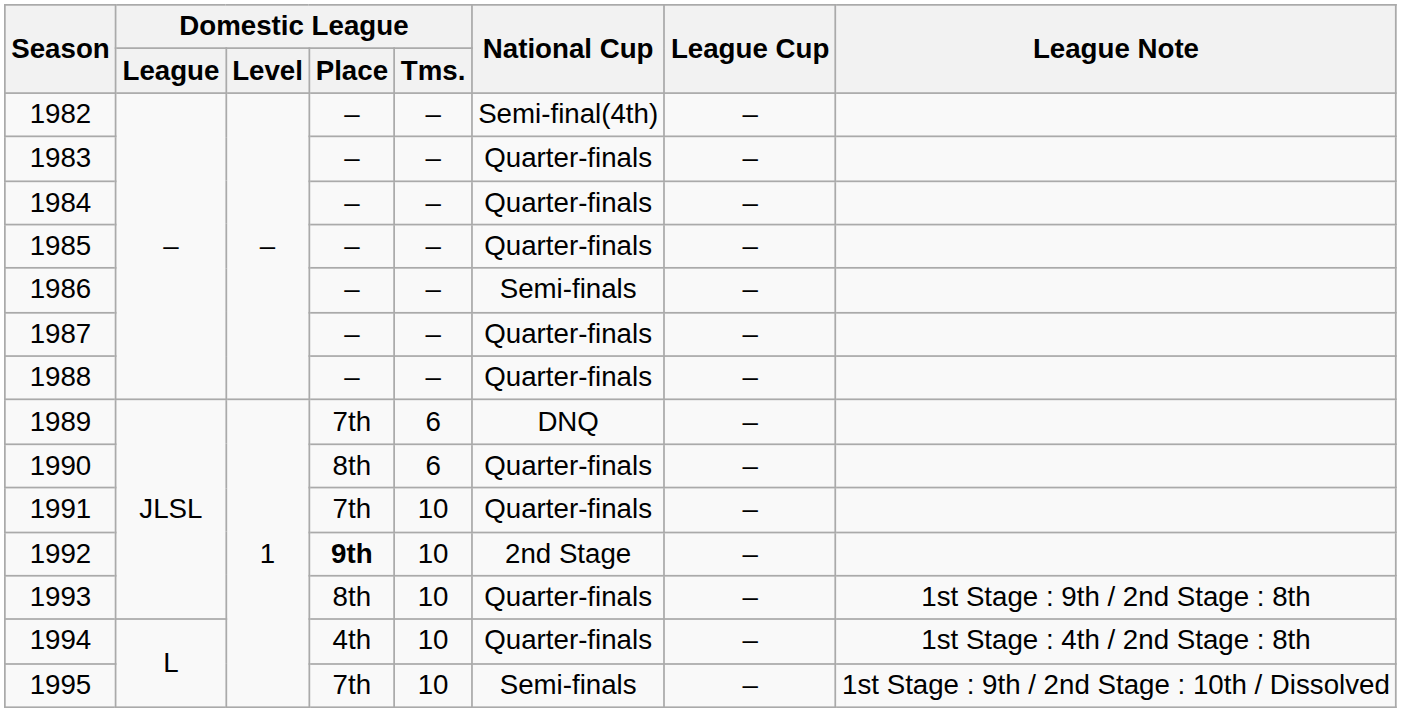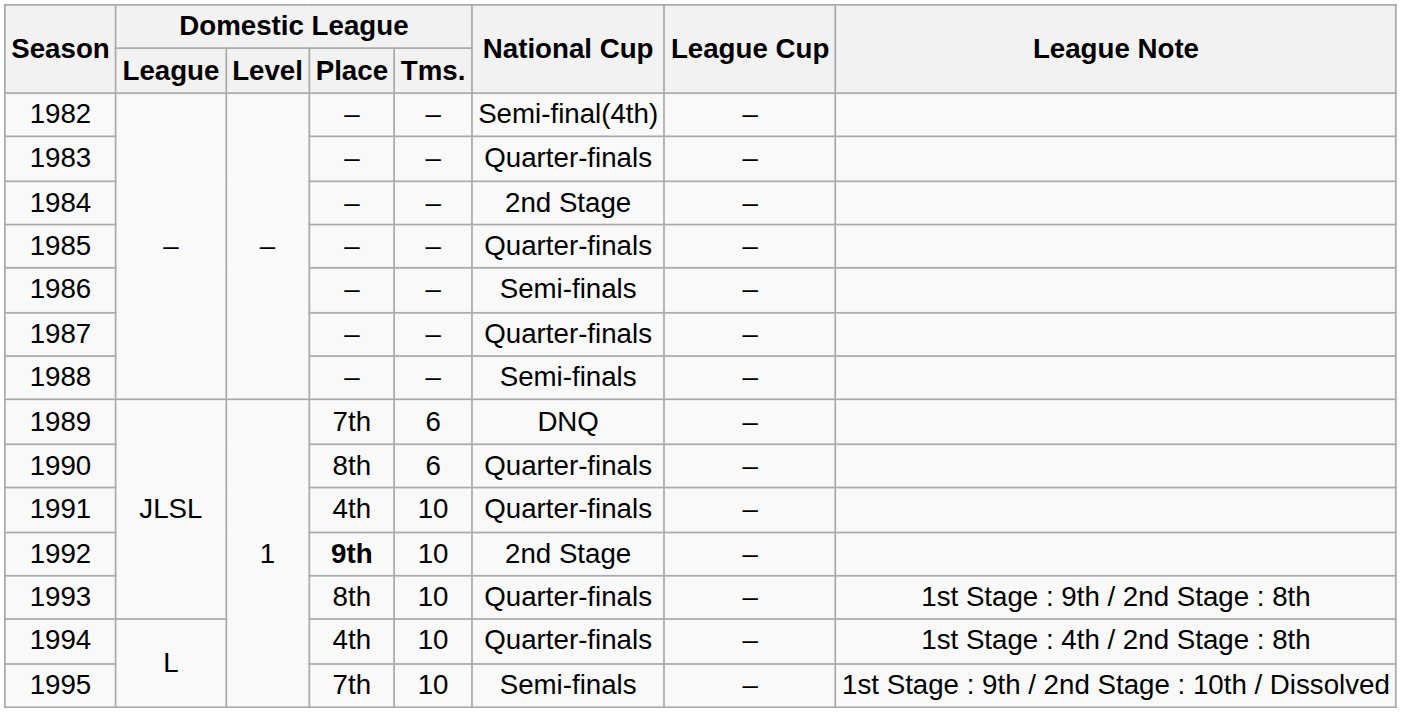1984 | National Cup: Quarter-finals -> 2nd Stage
1988 | National Cup: Quarter-finals -> Semi-finals
1991 | Domestic League / Place: 7th -> 4th
